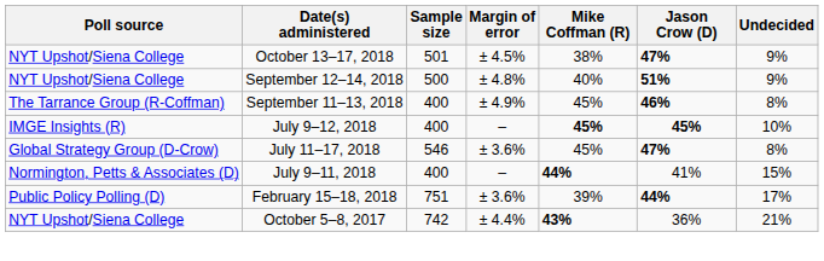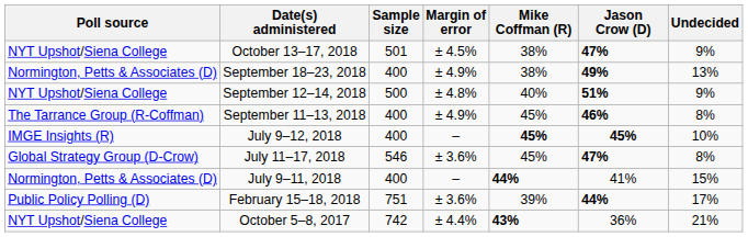+ row: Normington, Petts & Associates (D) | September 18–23, 2018 | 400 | ± 4.9% | 38% | 49% | 13%
